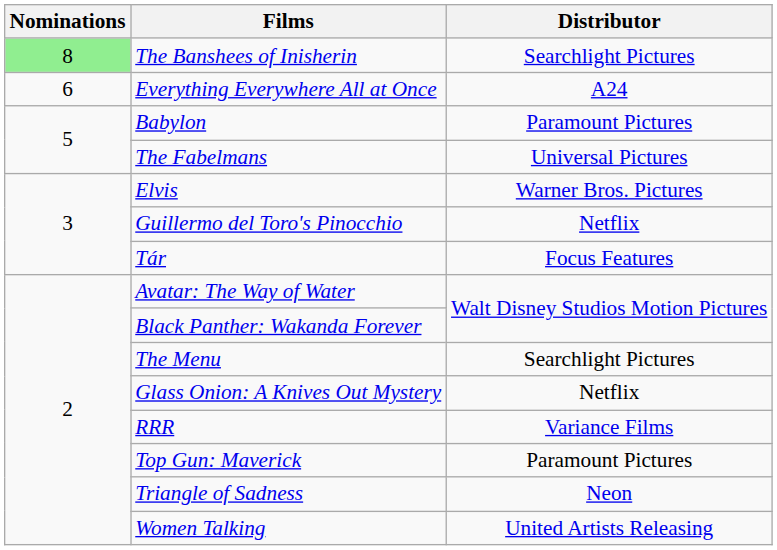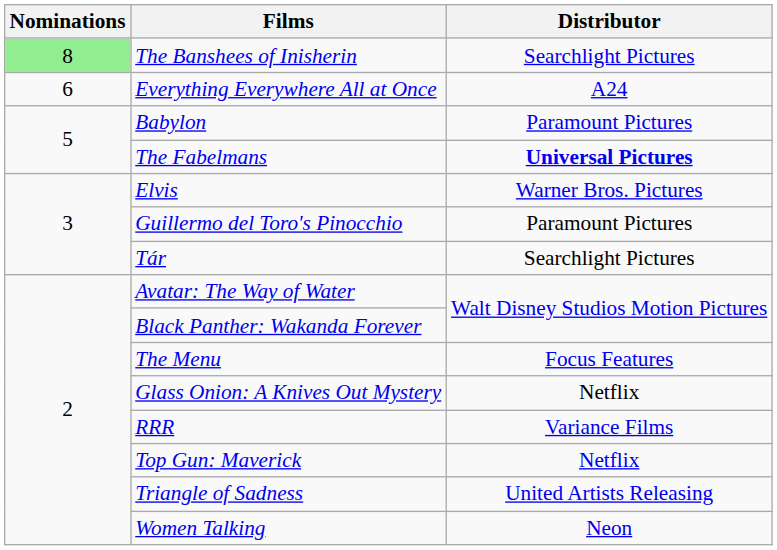The Fabelmans | Distributor: normal -> bold
Guillermo del Toro's Pinocchio | Distributor: Netflix -> Paramount Pictures
Tár | Distributor: Focus Features -> Searchlight Pictures
The Menu | Distributor: Searchlight Pictures -> Focus Features
Top Gun: Maverick | Distributor: Paramount Pictures -> Netflix
Triangle of Sadness | Distributor: Neon -> United Artists Releasing
Women Talking | Distributor: United Artists Releasing -> Neon
